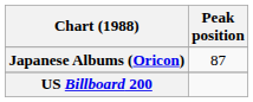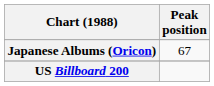Japanese Albums (Oricon) | Peak position: 87 -> 67
